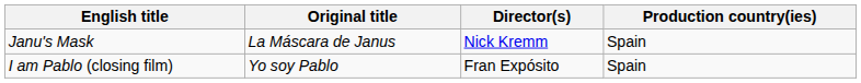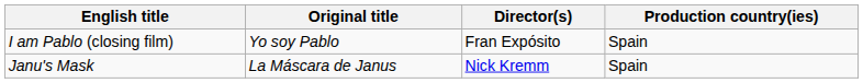rows swapped: I am Pablo (closing film) <-> Janu's Mask
